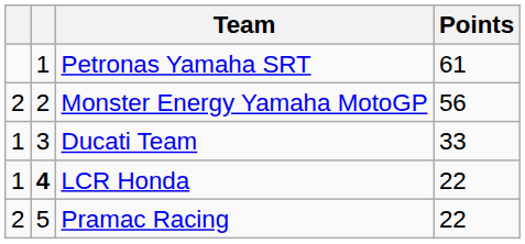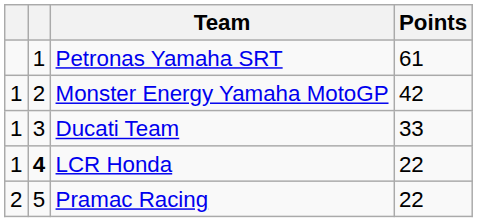Monster Energy Yamaha MotoGP | column 1: 2 -> 1
Monster Energy Yamaha MotoGP | Points: 56 -> 42
